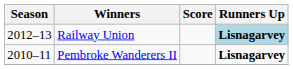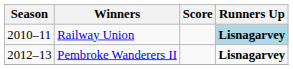Railway Union | Season: 2012–13 -> 2010–11
Pembroke Wanderers II | Season: 2010–11 -> 2012–13
